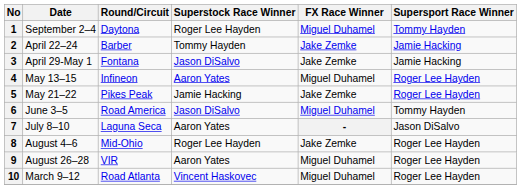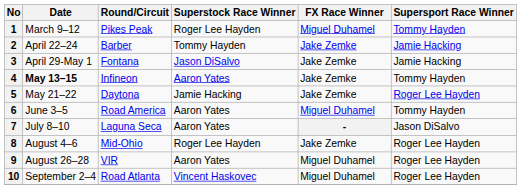1 | Date: September 2–4 -> March 9–12
1 | Round/Circuit: Daytona -> Pikes Peak
4 | Date: normal -> bold
4 | FX Race Winner: Miguel Duhamel -> Jake Zemke
4 | Supersport Race Winner: Roger Lee Hayden -> Tommy Hayden
5 | Round/Circuit: Pikes Peak -> Daytona
6 | Superstock Race Winner: Jason DiSalvo -> Aaron Yates
10 | Date: March 9–12 -> September 2–4
